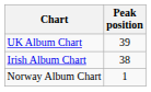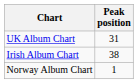UK Album Chart | Peak position: 39 -> 31
